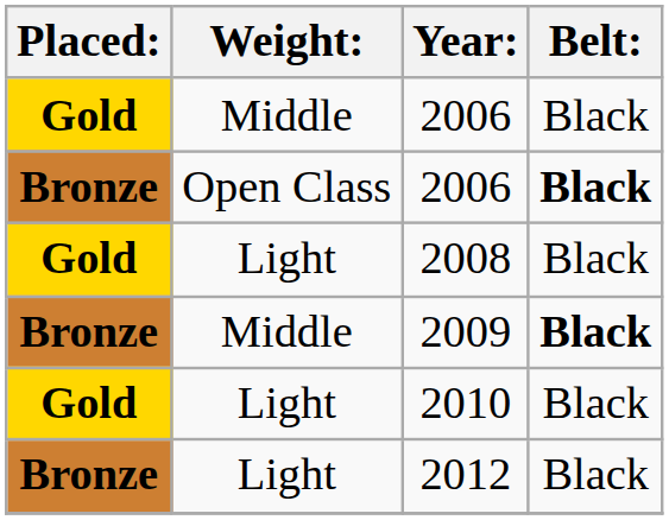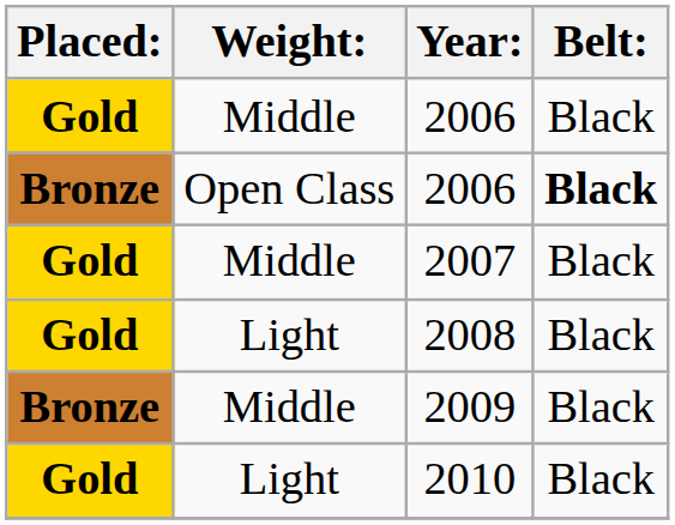+ row: Gold | Middle | 2007 | Black
2009 | Belt:: bold -> normal
- row: Bronze | Light | 2012 | Black
